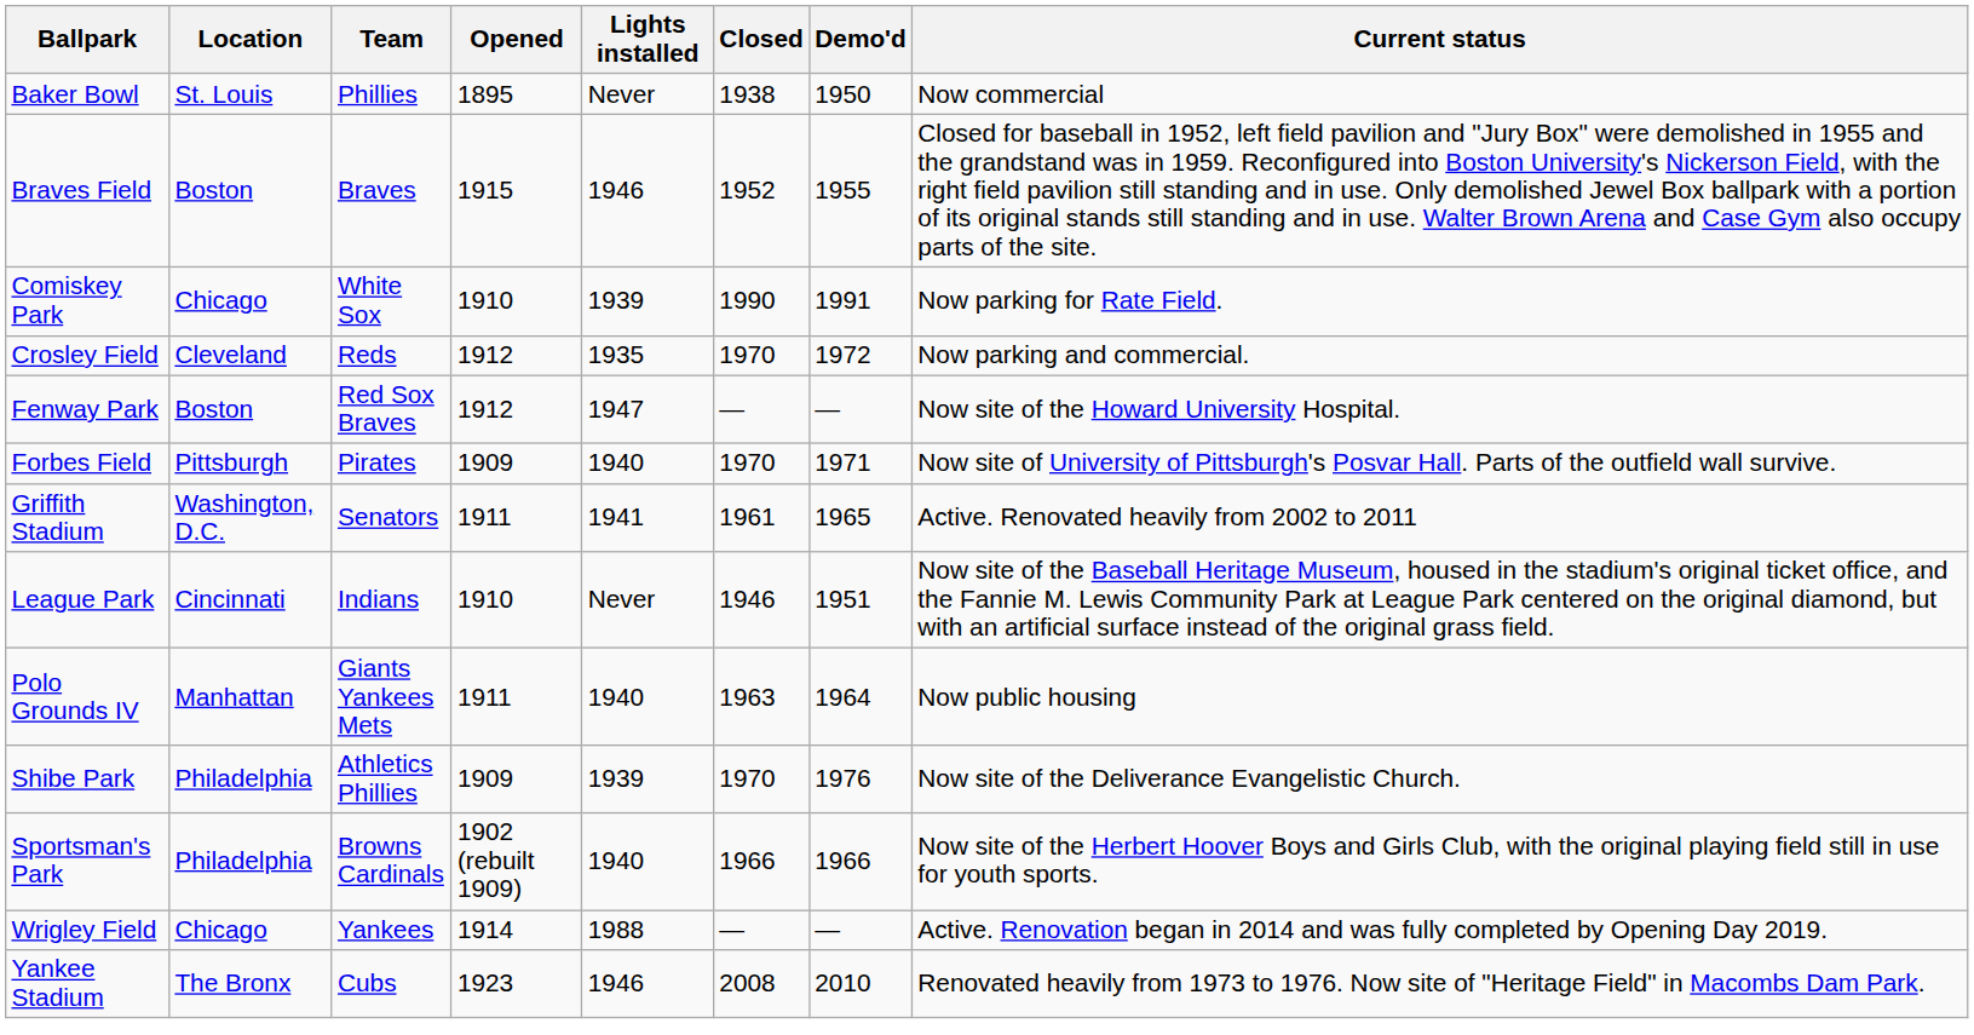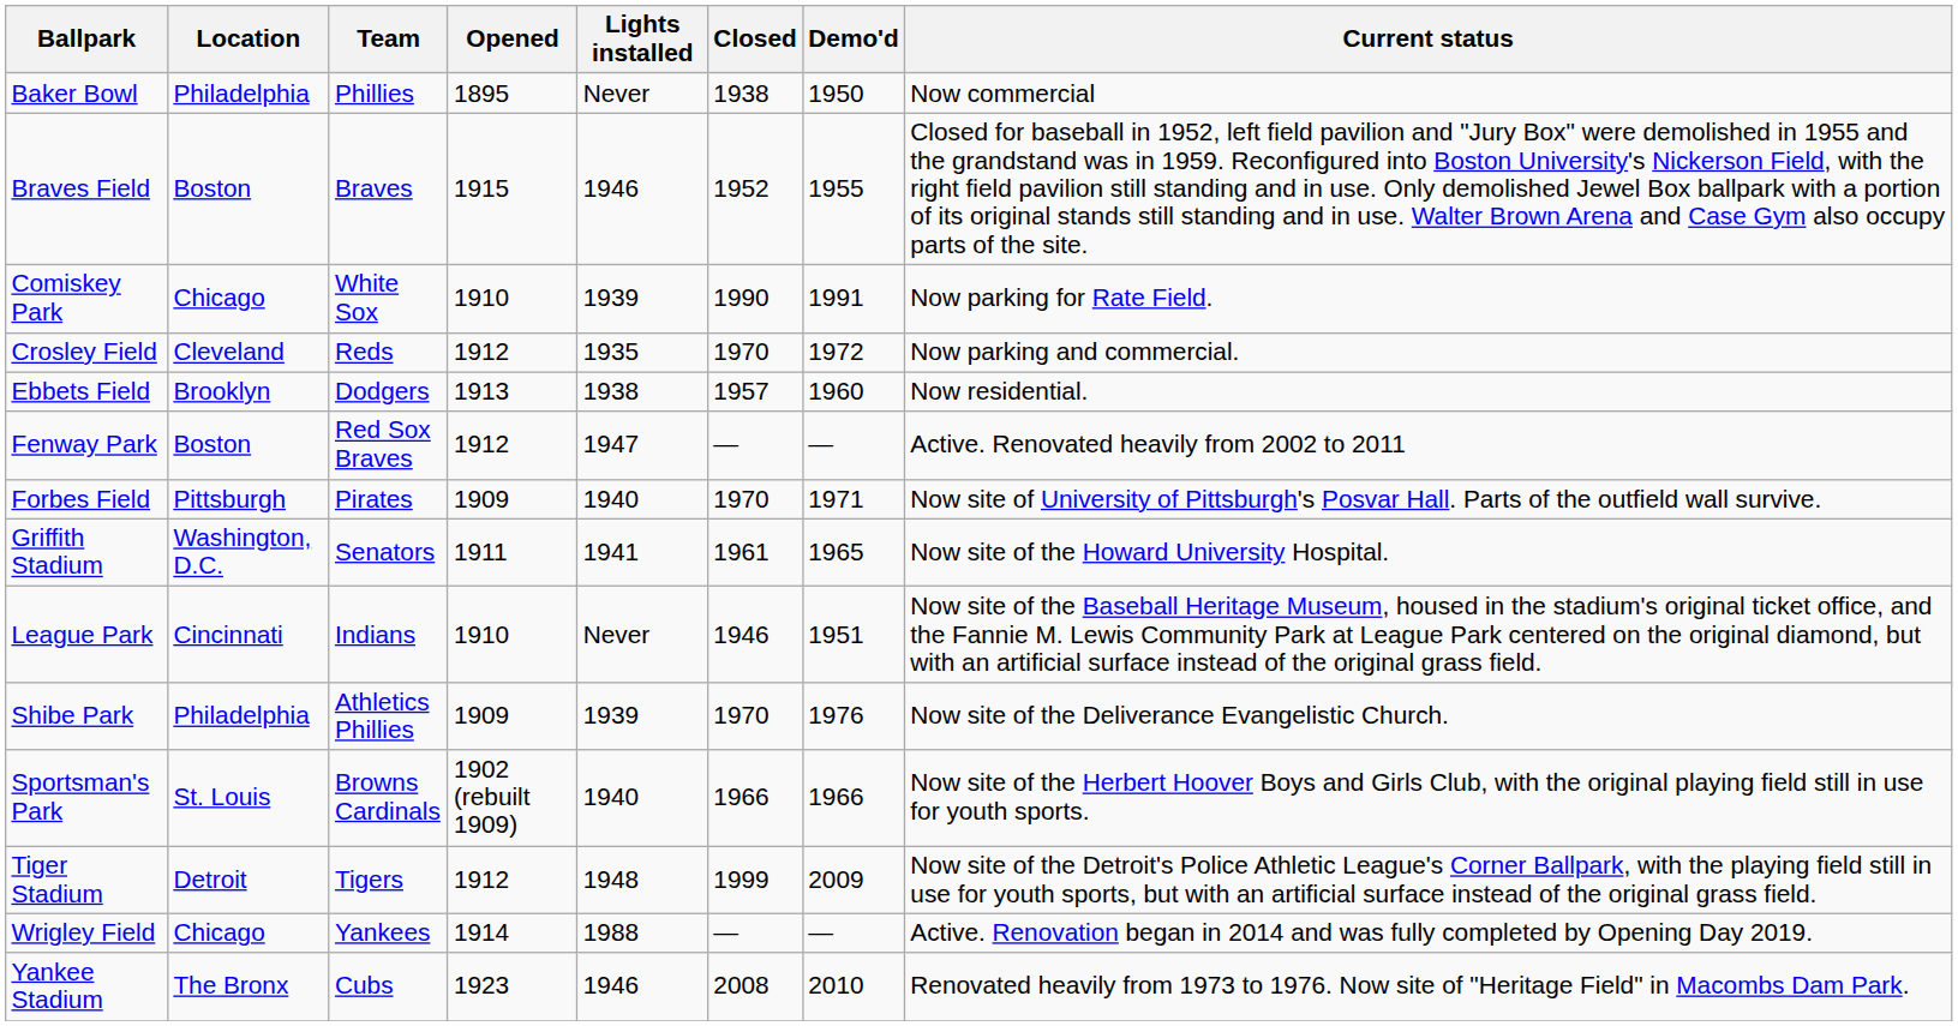Baker Bowl | Location: St. Louis -> Philadelphia
+ row: Ebbets Field | Brooklyn | Dodgers | 1913 | 1938 | 1957 | 1960 | Now residential.
Fenway Park | Current status: Now site of the Howard University Hospital. -> Active. Renovated heavily from 2002 to 2011
Griffith Stadium | Current status: Active. Renovated heavily from 2002 to 2011 -> Now site of the Howard University Hospital.
- row: Polo Grounds IV | Manhattan | Giants Yankees Mets | 1911 | 1940 | 1963 | 1964 | Now public housing
Sportsman's Park | Location: Philadelphia -> St. Louis
+ row: Tiger Stadium | Detroit | Tigers | 1912 | 1948 | 1999 | 2009 | Now site of the Detroit's Police Athletic League's Corner Ballpark, with the playing field still in use for youth sports, but with an artificial surface instead of the original grass field.
